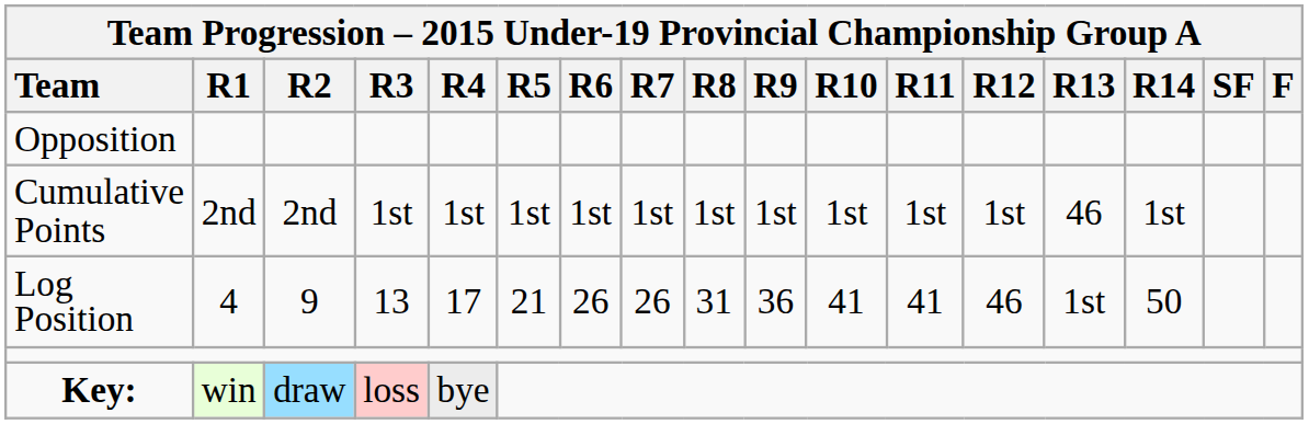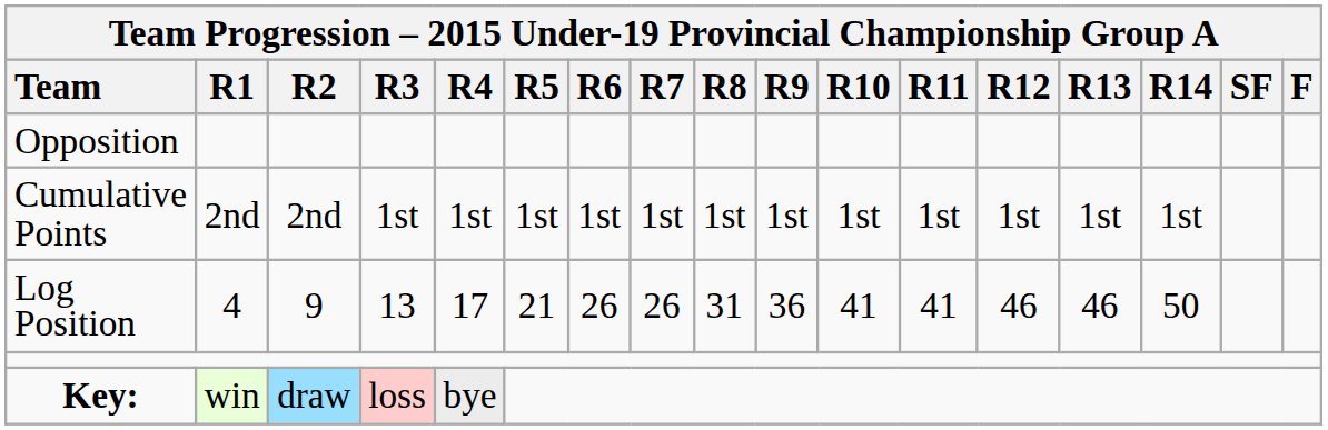Cumulative Points | column 14: 46 -> 1st
Log Position | column 14: 1st -> 46
